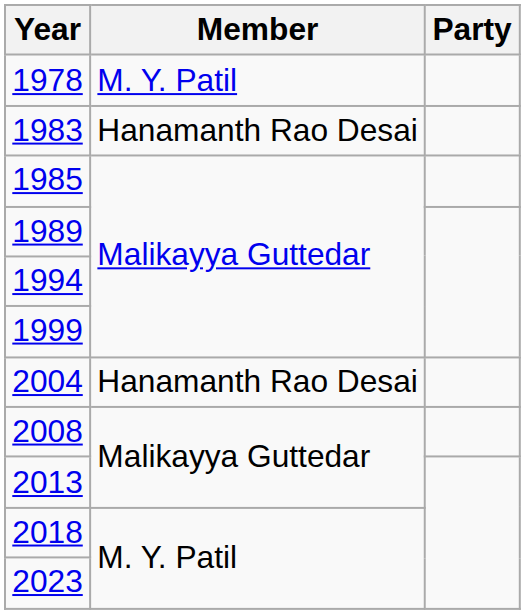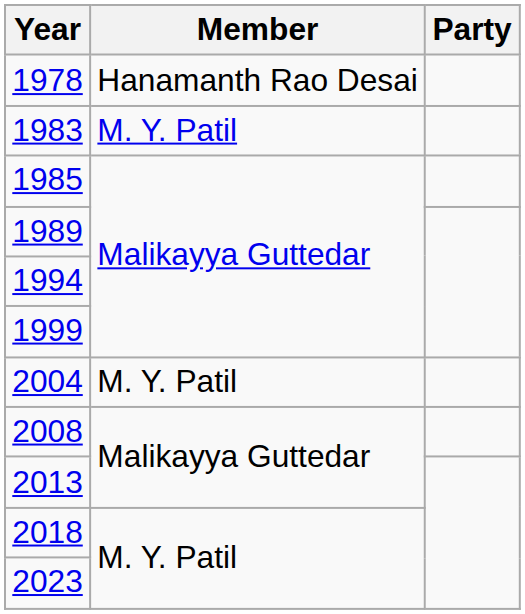1978 | Member: M. Y. Patil -> Hanamanth Rao Desai
1983 | Member: Hanamanth Rao Desai -> M. Y. Patil
2004 | Member: Hanamanth Rao Desai -> M. Y. Patil
